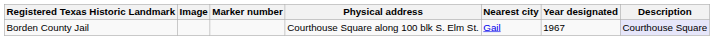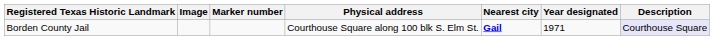Borden County Jail | Nearest city: normal -> bold
Borden County Jail | Year designated: 1967 -> 1971
